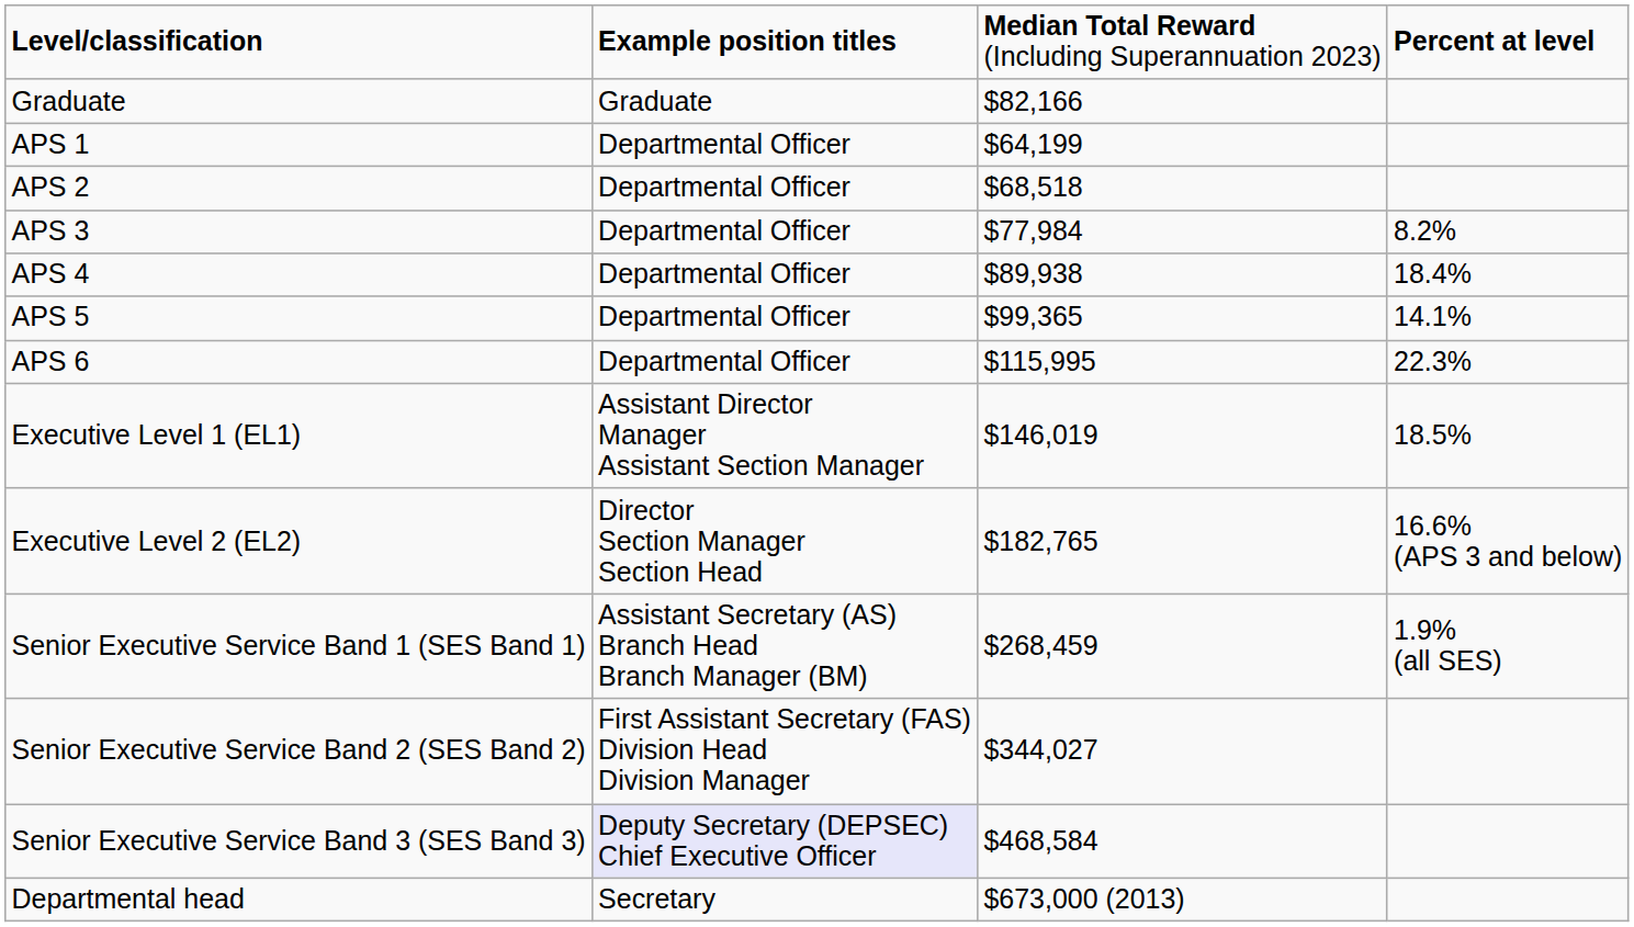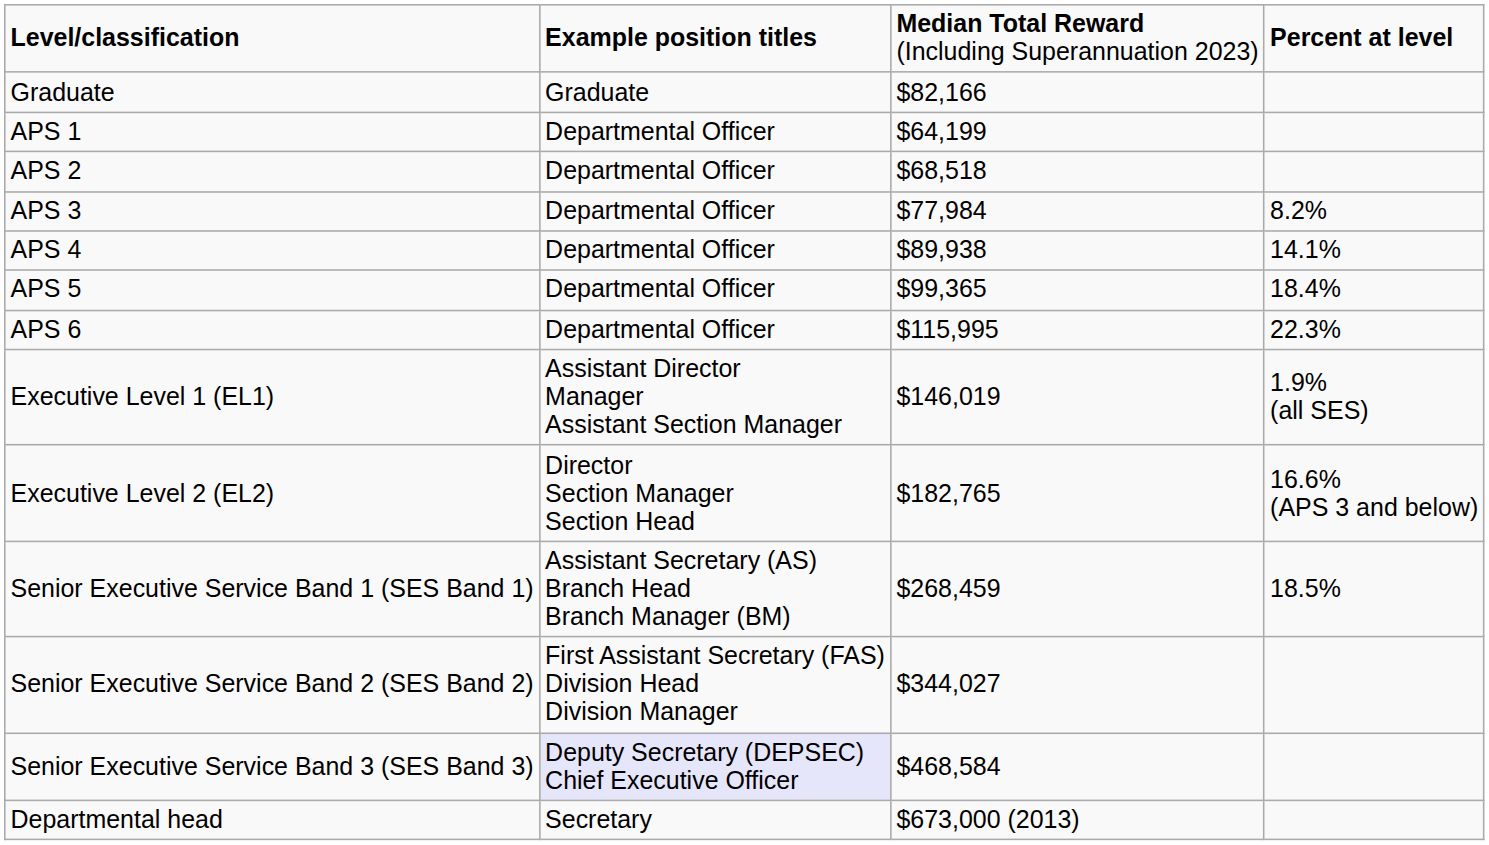APS 4 | column 4: 18.4% -> 14.1%
APS 5 | column 4: 14.1% -> 18.4%
Executive Level 1 (EL1) | column 4: 18.5% -> 1.9% (all SES)
Senior Executive Service Band 1 (SES Band 1) | column 4: 1.9% (all SES) -> 18.5%
